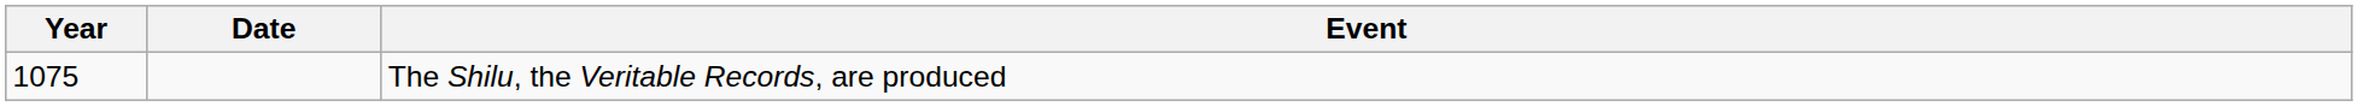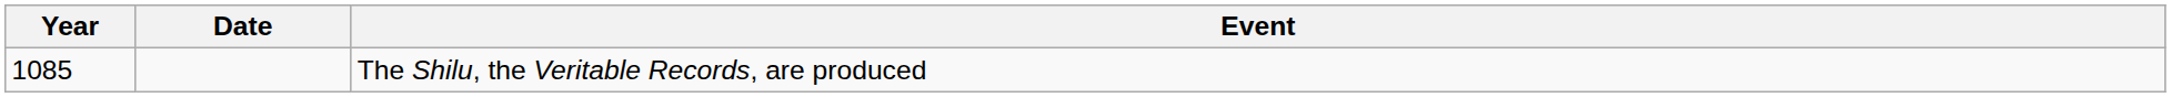The Shilu, the Veritable Records, are produced | Year: 1075 -> 1085
